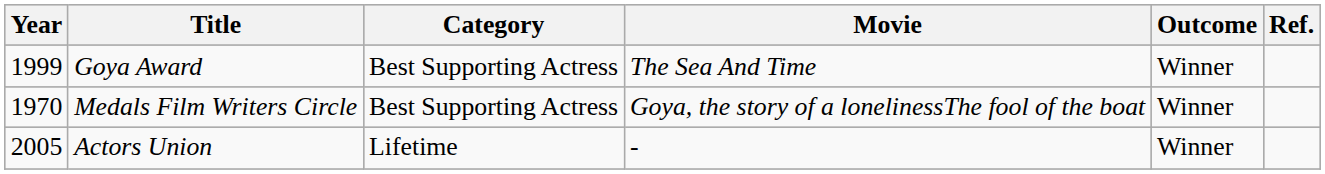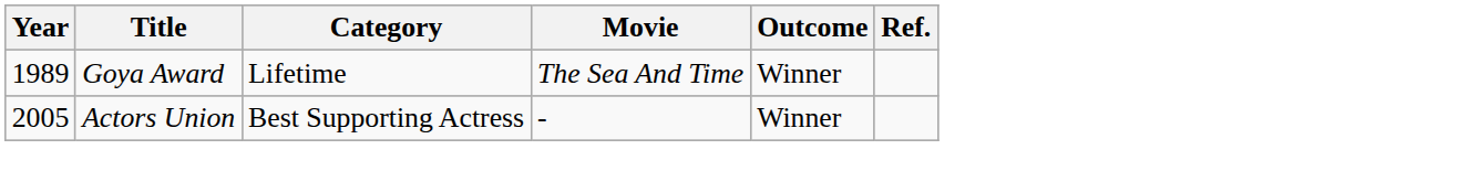Goya Award | Year: 1999 -> 1989
Goya Award | Category: Best Supporting Actress -> Lifetime
- row: 1970 | Medals Film Writers Circle | Best Supporting Actress | Goya, the story of a lonelinessThe fool of the boat | Winner
Actors Union | Category: Lifetime -> Best Supporting Actress
